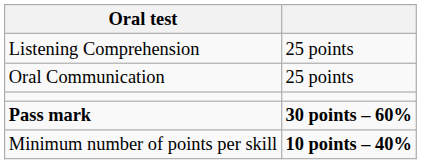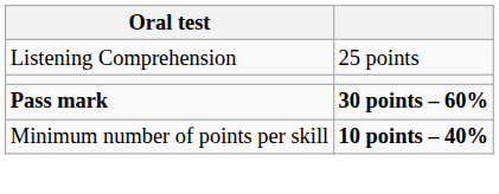- row: Oral Communication | 25 points
